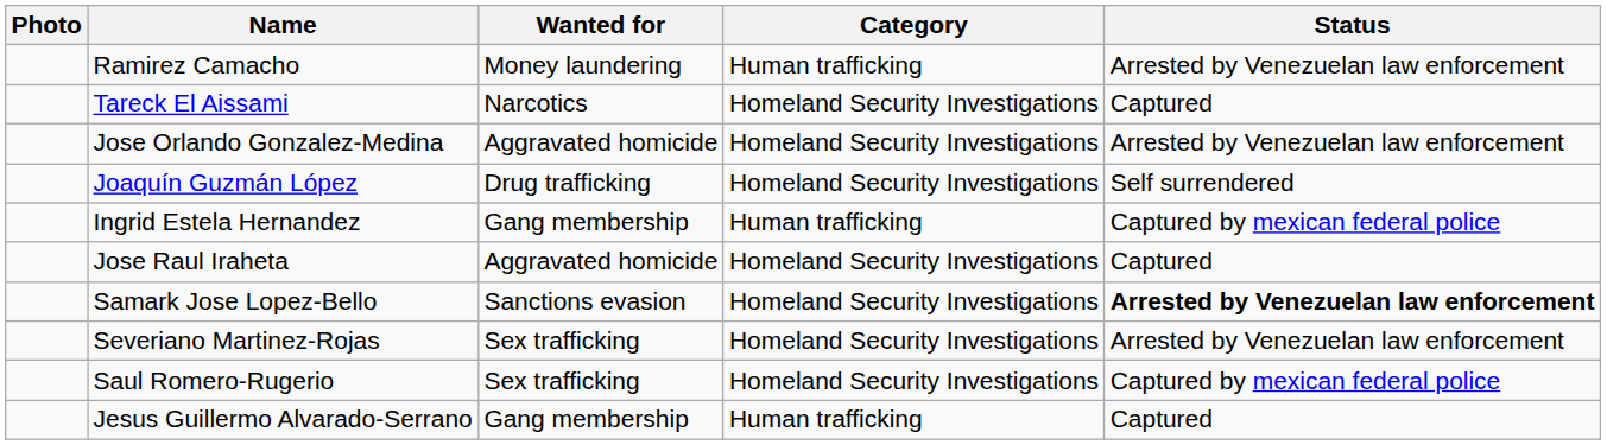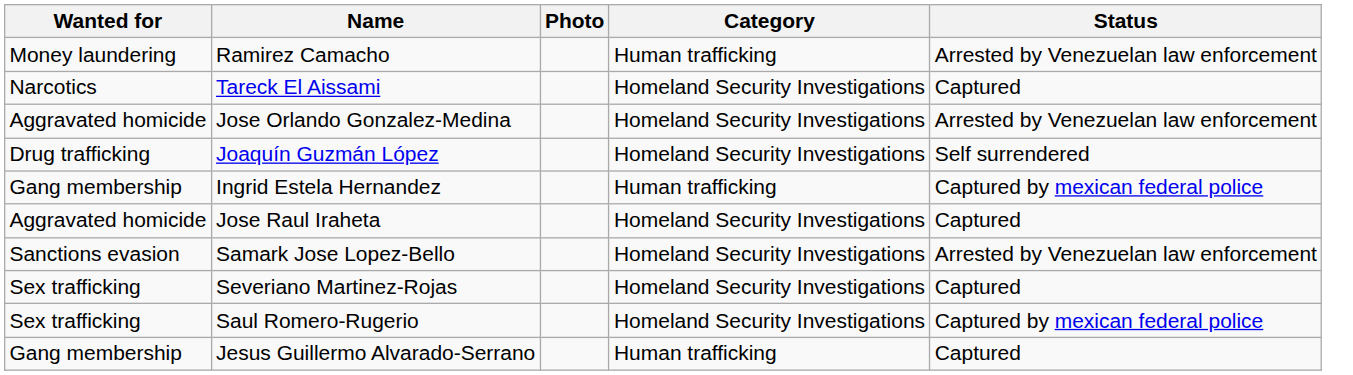columns swapped: Photo <-> Wanted for
Samark Jose Lopez-Bello | Status: bold -> normal
Severiano Martinez-Rojas | Status: Arrested by Venezuelan law enforcement -> Captured
